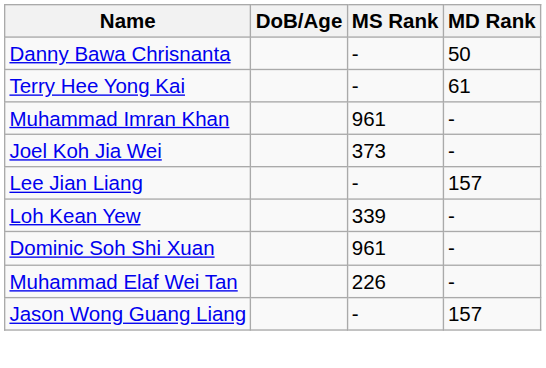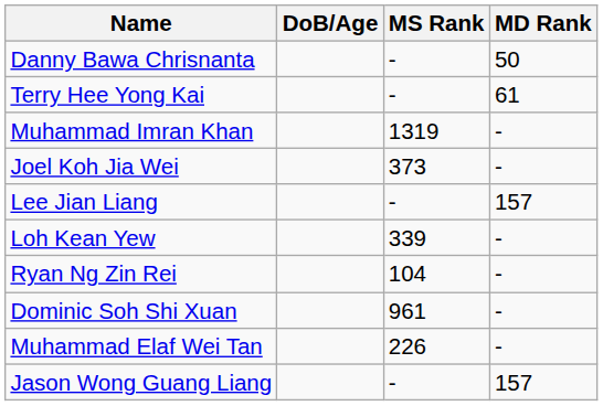Muhammad Imran Khan | MS Rank: 961 -> 1319
+ row: Ryan Ng Zin Rei | 104 | -
